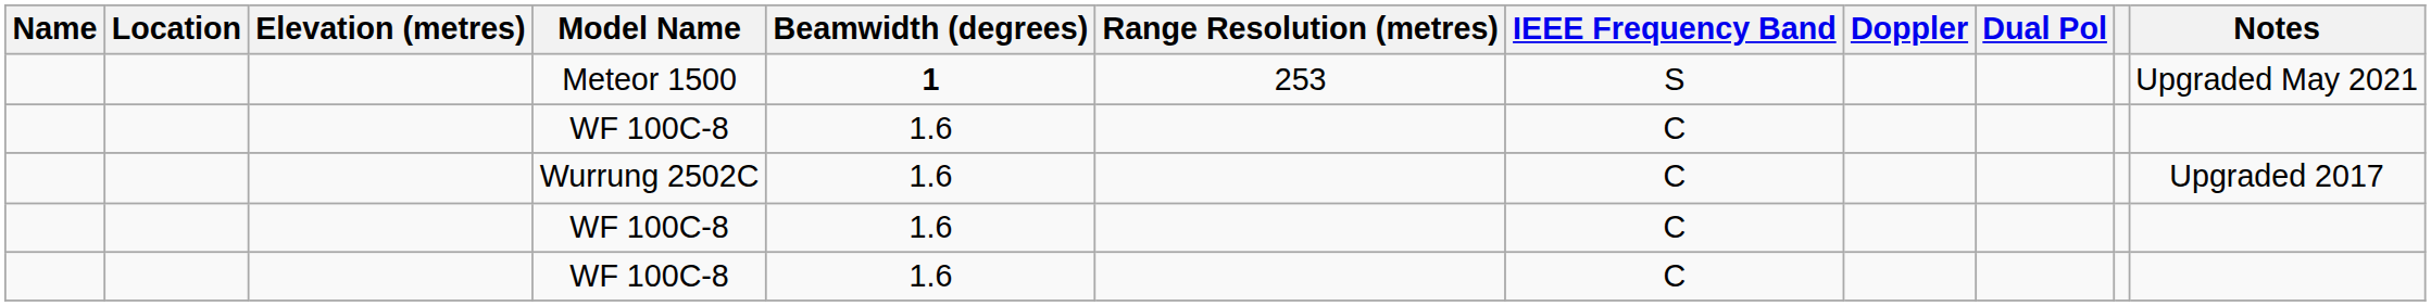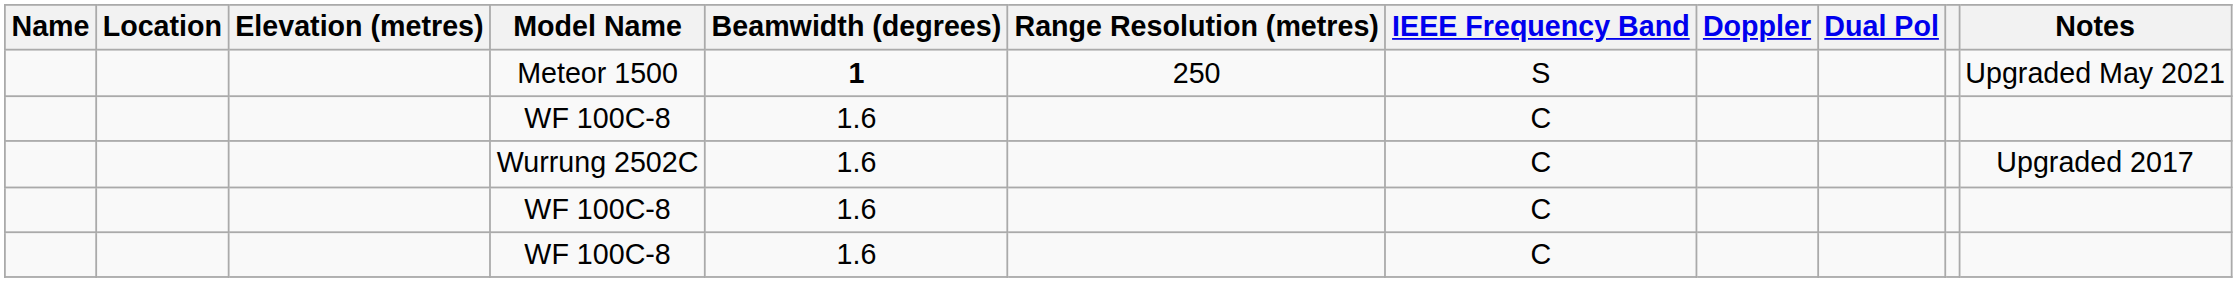Meteor 1500 | Range Resolution (metres): 253 -> 250
